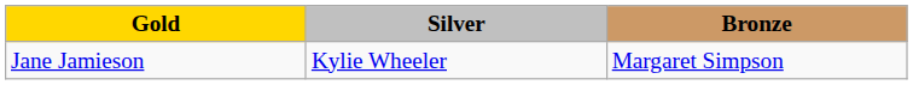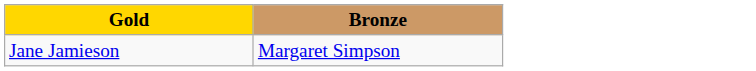- column: Silver | Kylie Wheeler
